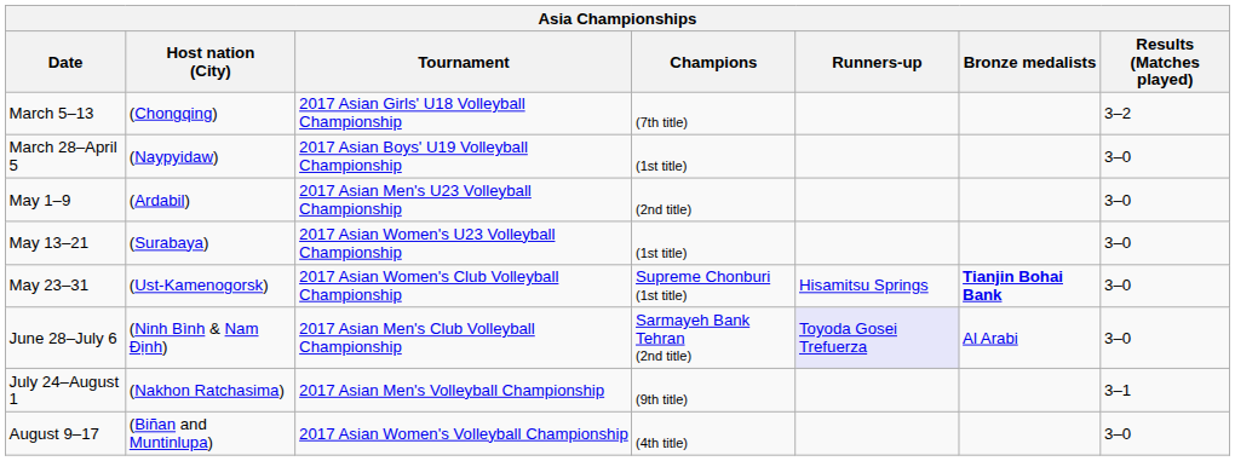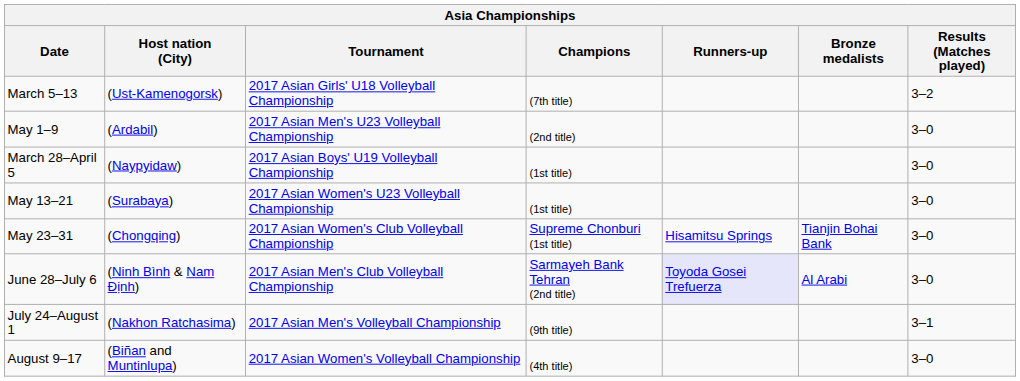March 5–13 | Host nation (City): (Chongqing) -> (Ust-Kamenogorsk)
rows swapped: March 28–April 5 <-> May 1–9
May 23–31 | Host nation (City): (Ust-Kamenogorsk) -> (Chongqing)
May 23–31 | Bronze medalists: bold -> normal
